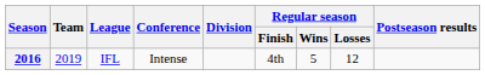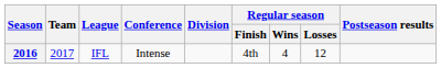IFL | Team: 2019 -> 2017
IFL | Regular season / Wins: 5 -> 4
